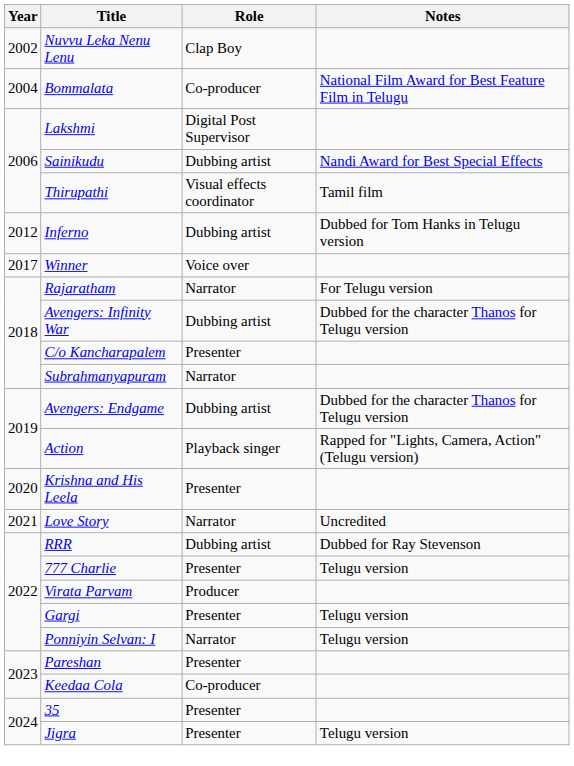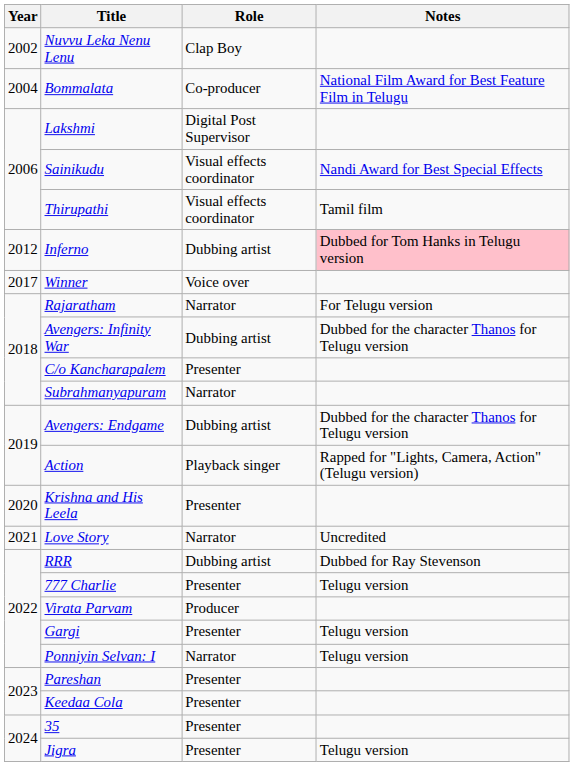Sainikudu | Role: Dubbing artist -> Visual effects coordinator
Inferno | Notes: no background -> pink background
Keedaa Cola | Role: Co-producer -> Presenter
